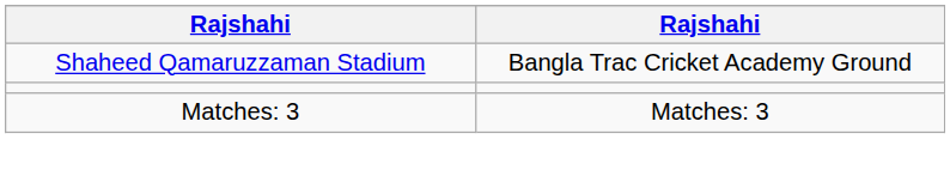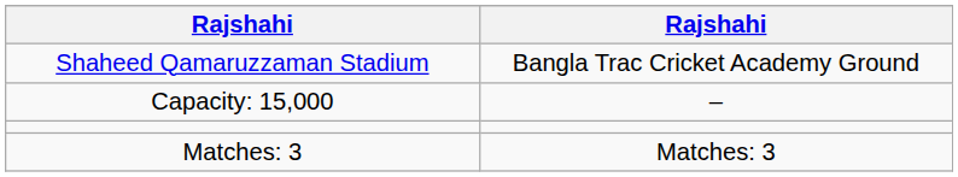+ row: Capacity: 15,000 | –
